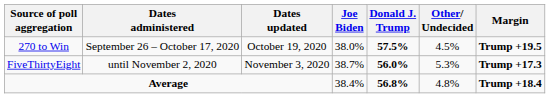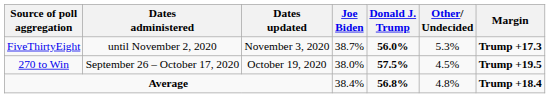rows swapped: 270 to Win <-> FiveThirtyEight
